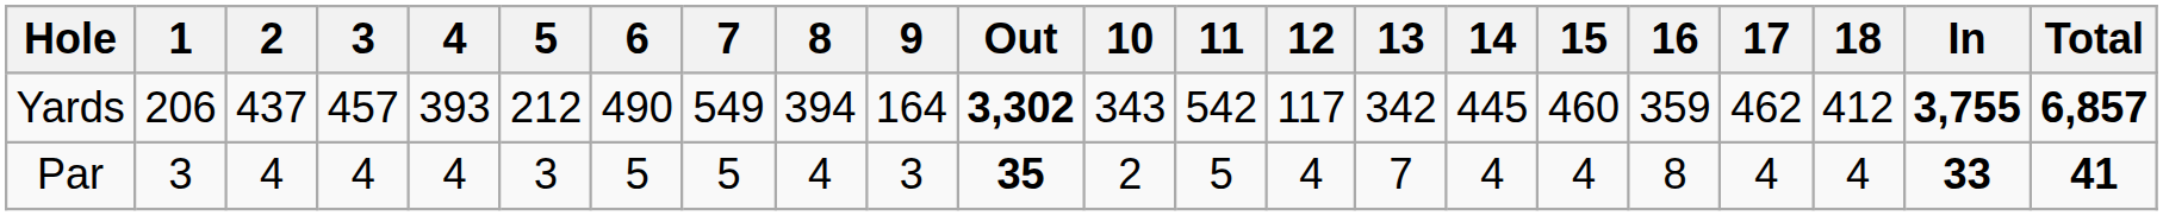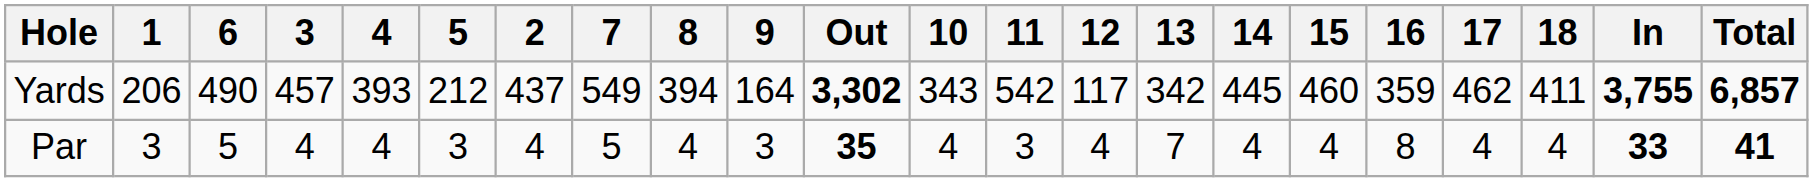columns swapped: 2 <-> 6
Yards | 18: 412 -> 411
Par | 10: 2 -> 4
Par | 11: 5 -> 3
